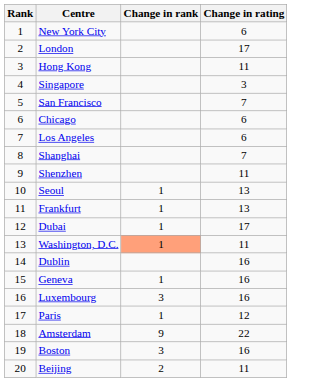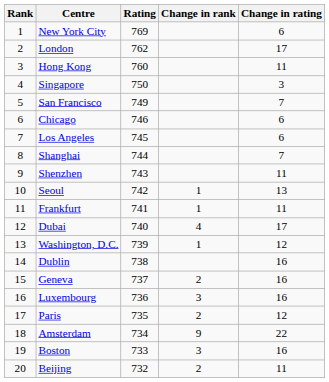+ column: Rating | 769 | 762 | 760 | 750 | 749 | 746 | 745 | 744 | 743 | 742 | 741 | 740 | 739 | 738 | 737 | 736 | 735 | 734 | 733 | 732
Frankfurt | Change in rating: 13 -> 11
Dubai | Change in rank: 1 -> 4
Washington, D.C. | Change in rank: lightsalmon background -> no background
Washington, D.C. | Change in rating: 11 -> 12
Geneva | Change in rank: 1 -> 2
Paris | Change in rank: 1 -> 2
